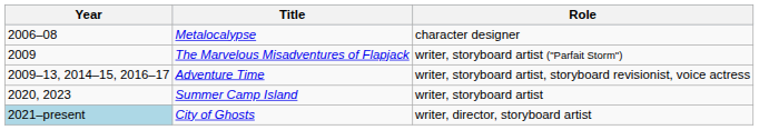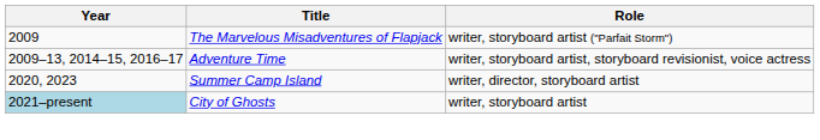- row: 2006–08 | Metalocalypse | character designer
Summer Camp Island | Role: writer, storyboard artist -> writer, director, storyboard artist
City of Ghosts | Role: writer, director, storyboard artist -> writer, storyboard artist
